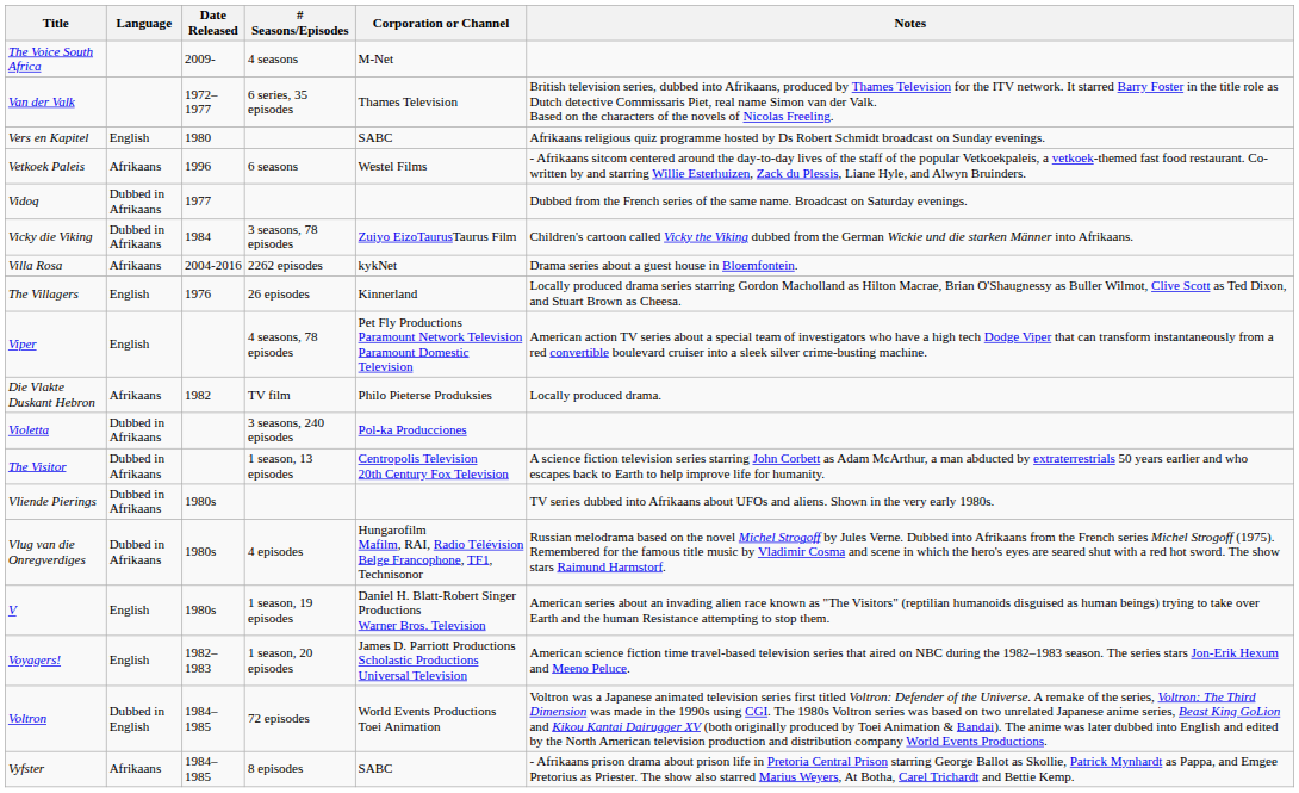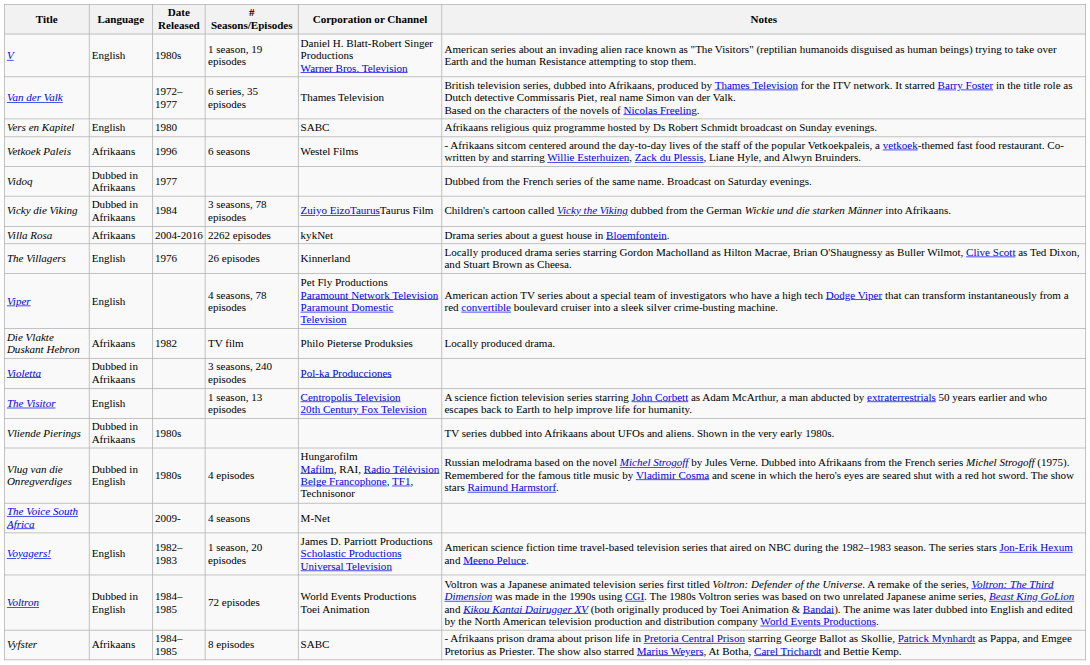rows swapped: V <-> The Voice South Africa
The Visitor | Language: Dubbed in Afrikaans -> English
Vlug van die Onregverdiges | Language: Dubbed in Afrikaans -> Dubbed in English
